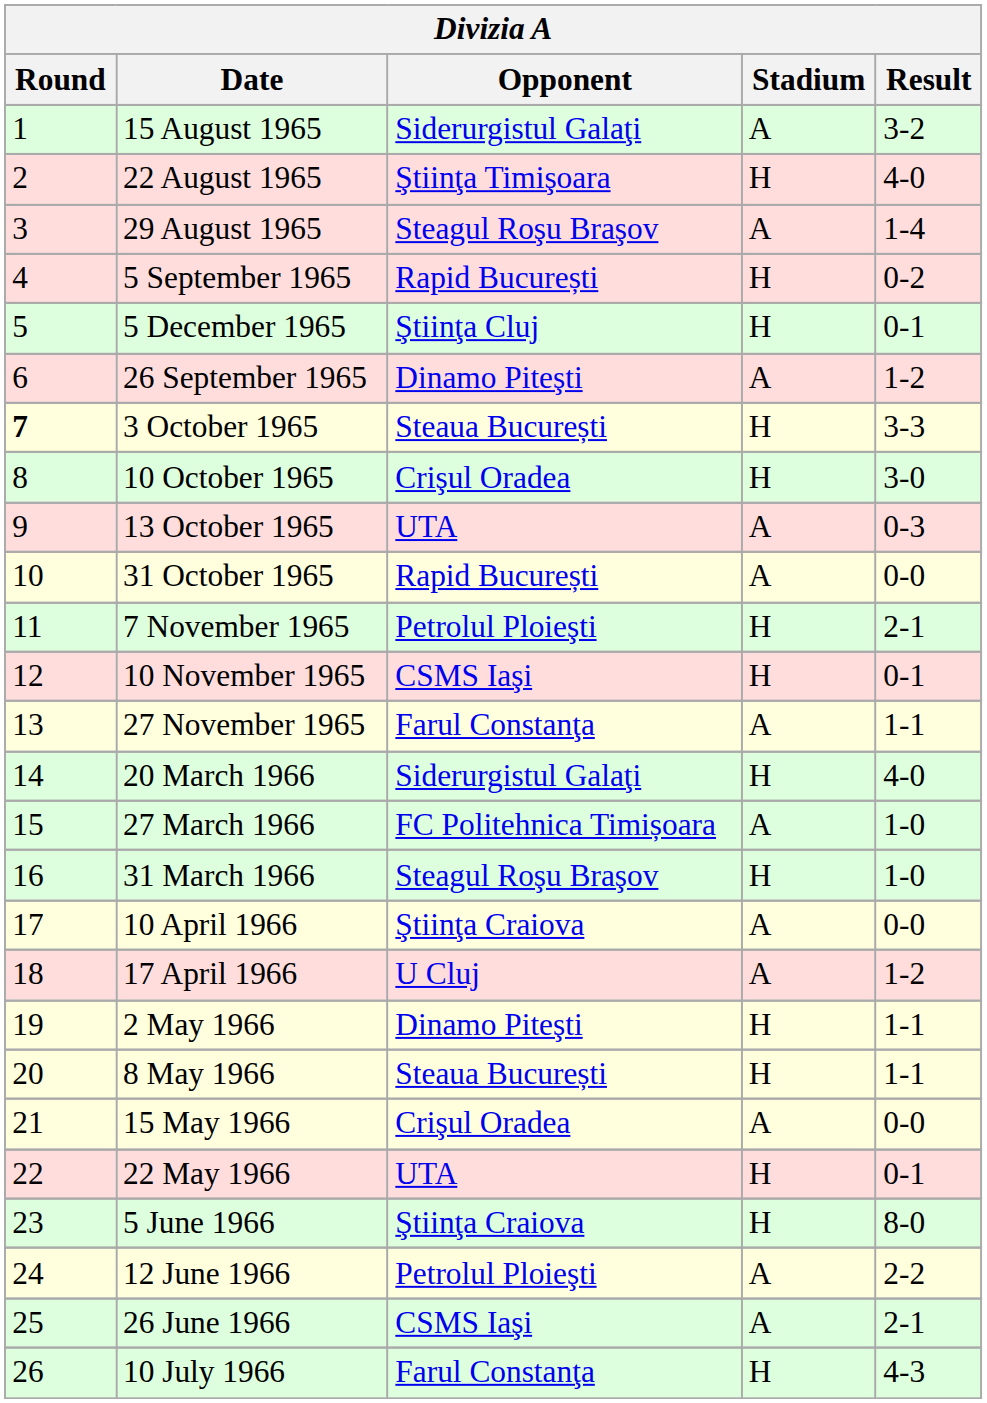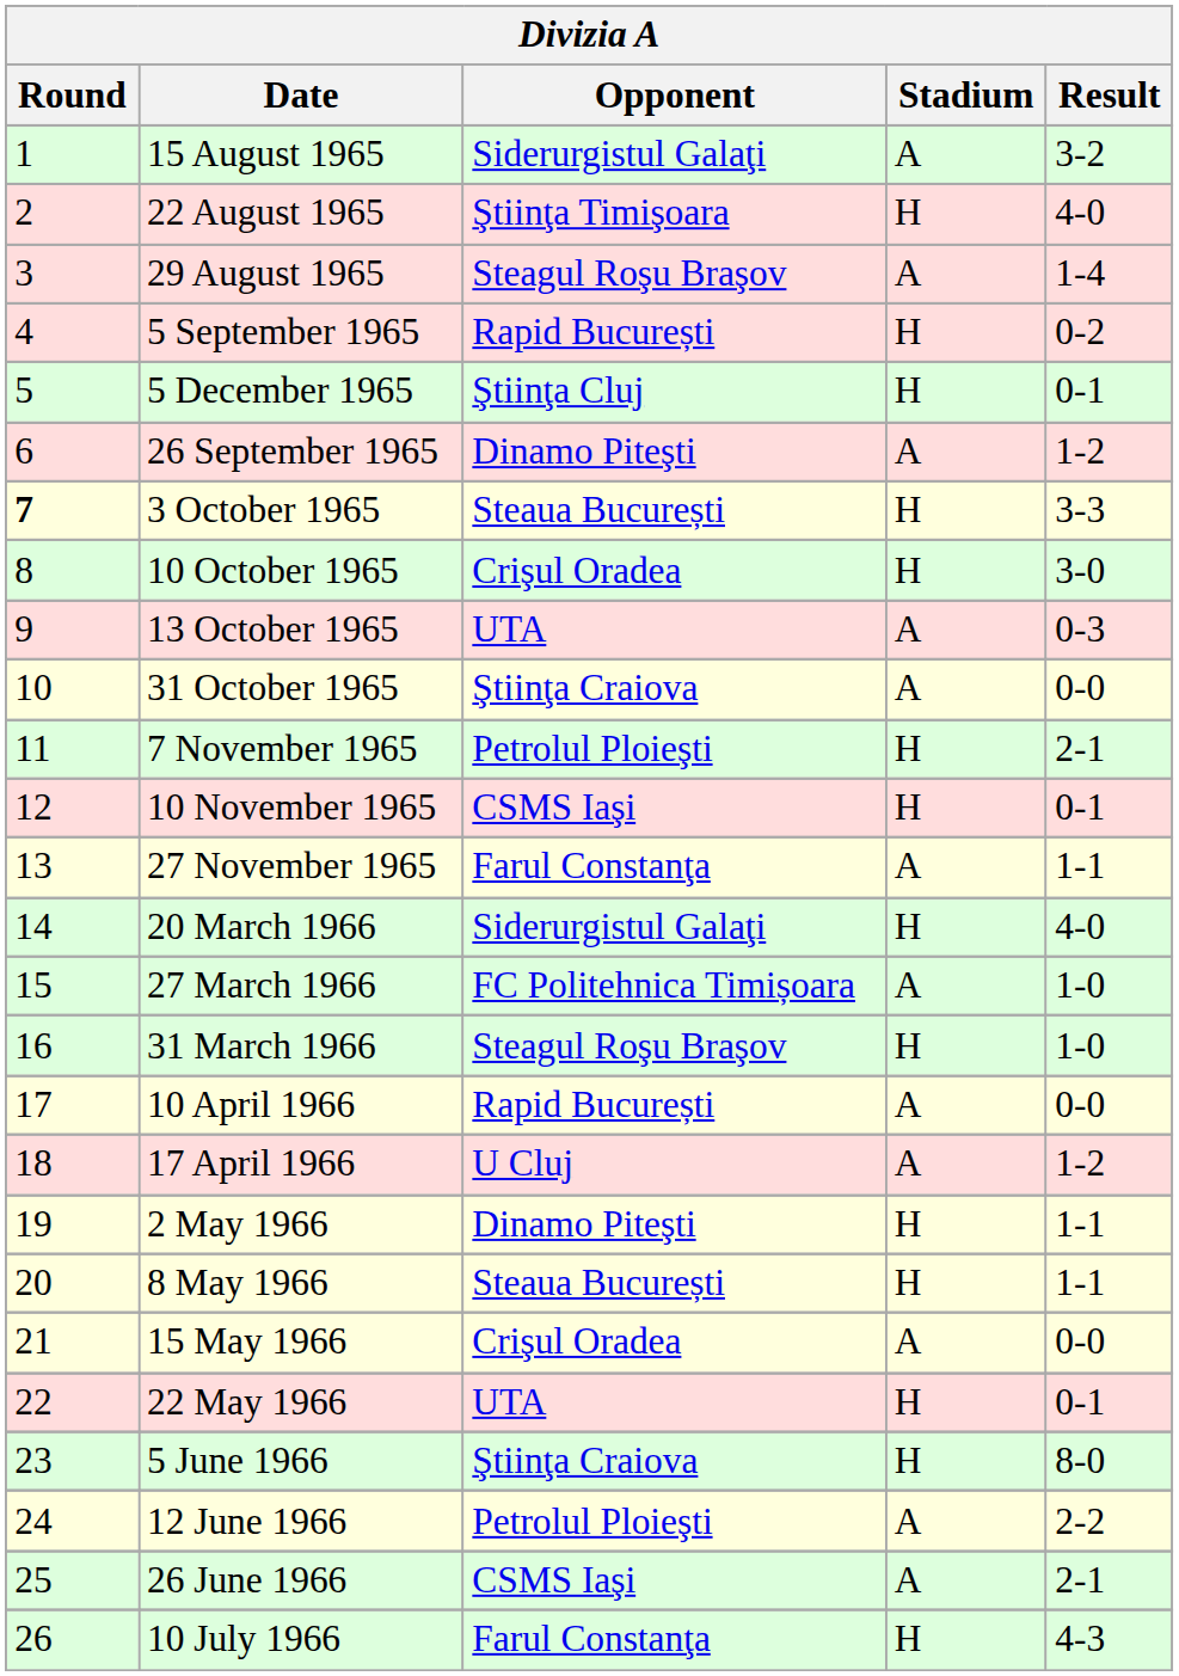31 October 1965 | Opponent: Rapid București -> Ştiinţa Craiova
10 April 1966 | Opponent: Ştiinţa Craiova -> Rapid București
